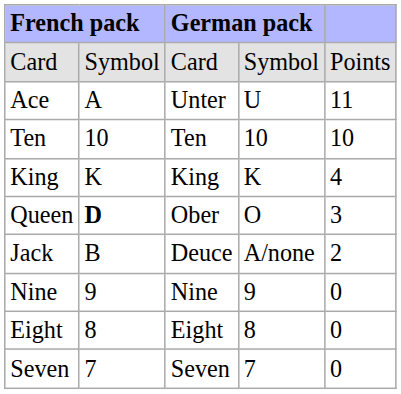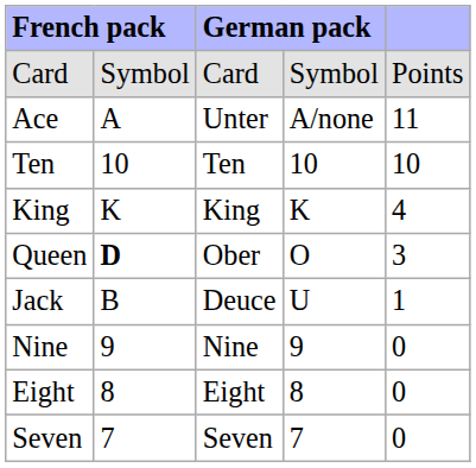Ace | column 4: U -> A/none
Jack | column 4: A/none -> U
Jack | column 5: 2 -> 1
